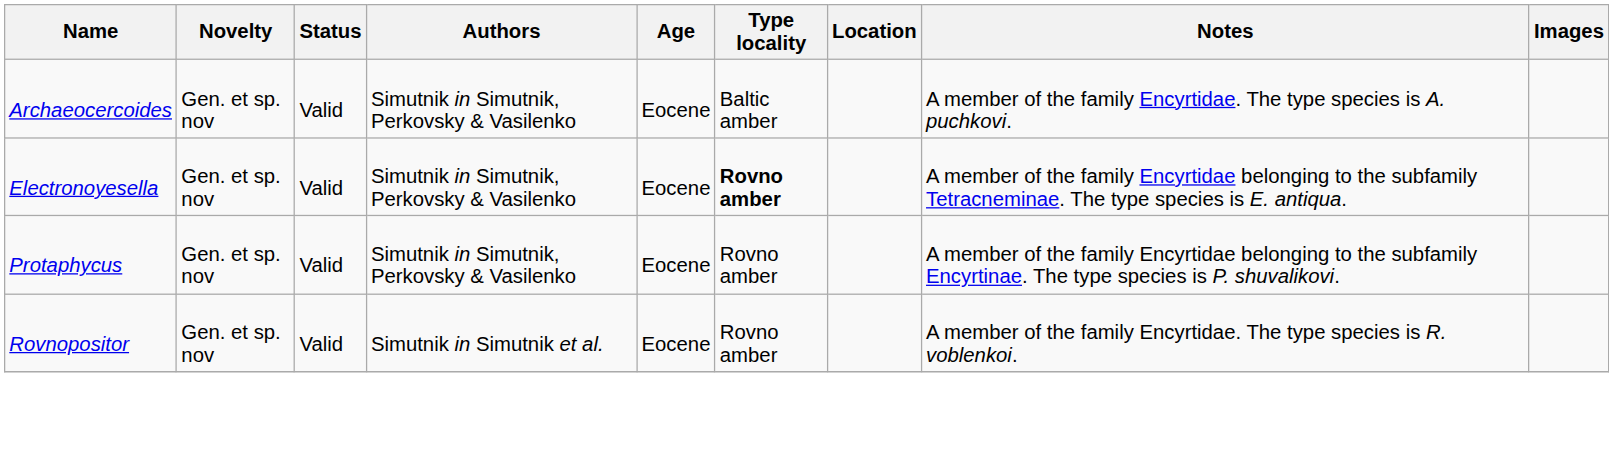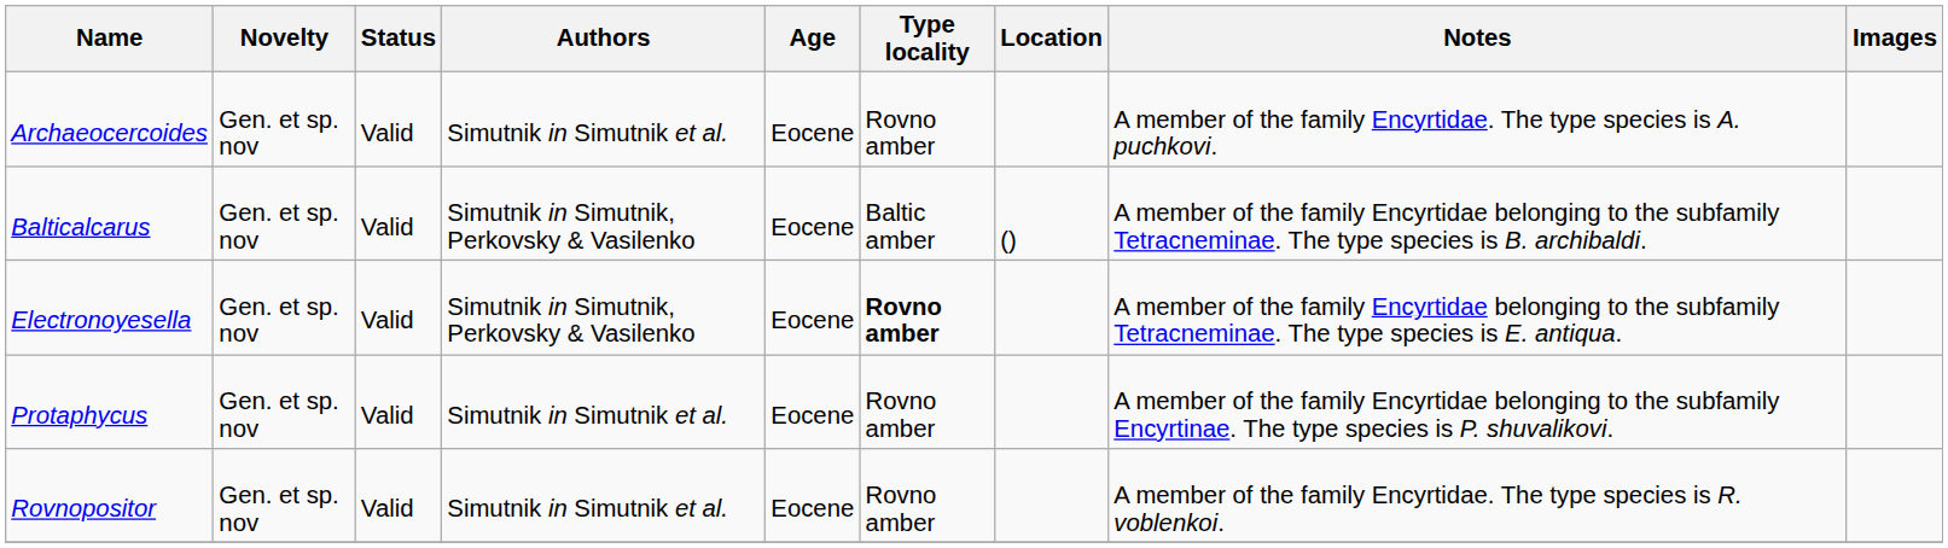Archaeocercoides | Authors: Simutnik in Simutnik, Perkovsky & Vasilenko -> Simutnik in Simutnik et al.
Archaeocercoides | Type locality: Baltic amber -> Rovno amber
+ row: Balticalcarus | Gen. et sp. nov | Valid | Simutnik in Simutnik, Perkovsky & Vasilenko | Eocene | Baltic amber | () | A member of the family Encyrtidae belonging to the subfamily Tetracneminae. The type species is B. archibaldi.
Protaphycus | Authors: Simutnik in Simutnik, Perkovsky & Vasilenko -> Simutnik in Simutnik et al.
